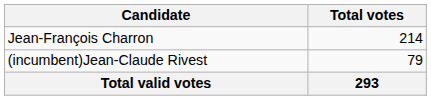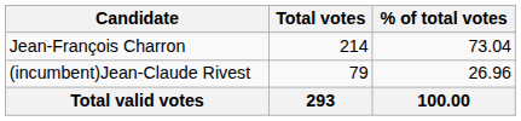+ column: % of total votes | 73.04 | 26.96 | 100.00
